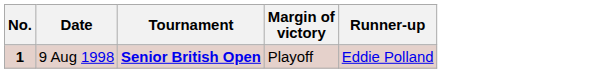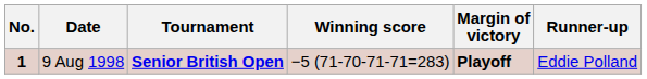+ column: Winning score | −5 (71-70-71-71=283)
9 Aug 1998 | Margin of victory: normal -> bold
